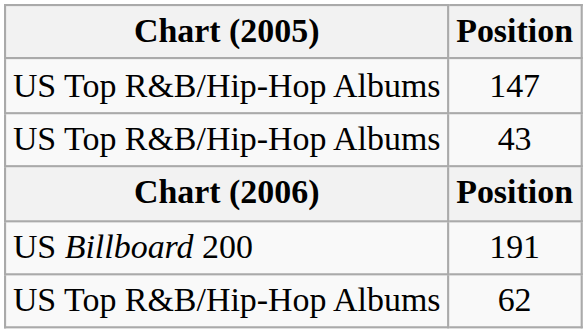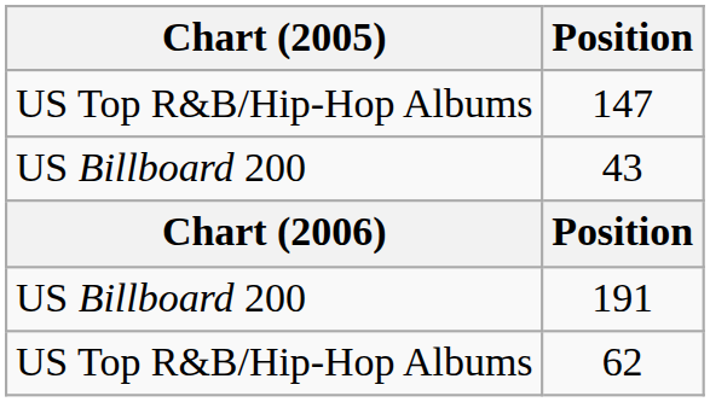43 | Chart (2005): US Top R&B/Hip-Hop Albums -> US Billboard 200
